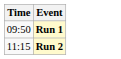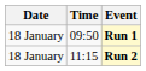+ column: Date | 18 January | 18 January
